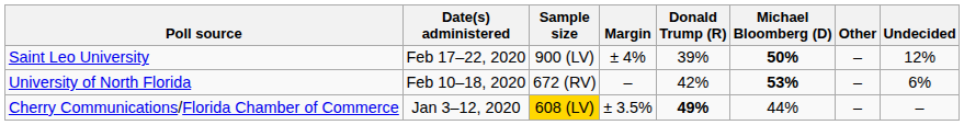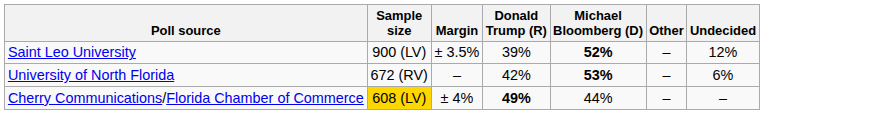- column: Date(s) administered | Feb 17–22, 2020 | Feb 10–18, 2020 | Jan 3–12, 2020
Saint Leo University | Margin: ± 4% -> ± 3.5%
Saint Leo University | Michael Bloomberg (D): 50% -> 52%
Cherry Communications/Florida Chamber of Commerce | Margin: ± 3.5% -> ± 4%
